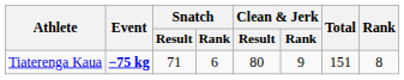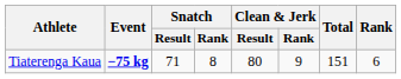Tiaterenga Kaua | Snatch / Rank: 6 -> 8
Tiaterenga Kaua | Rank: 8 -> 6
